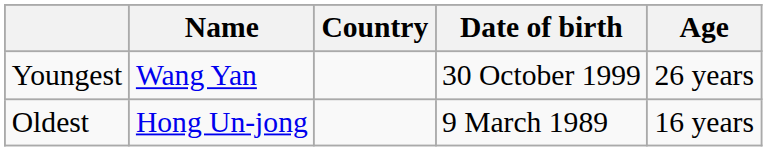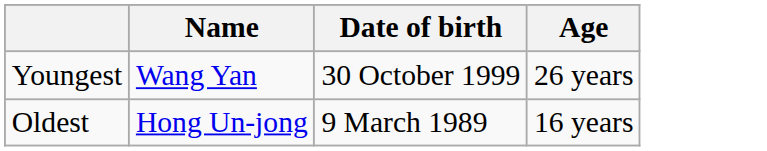- column: Country
